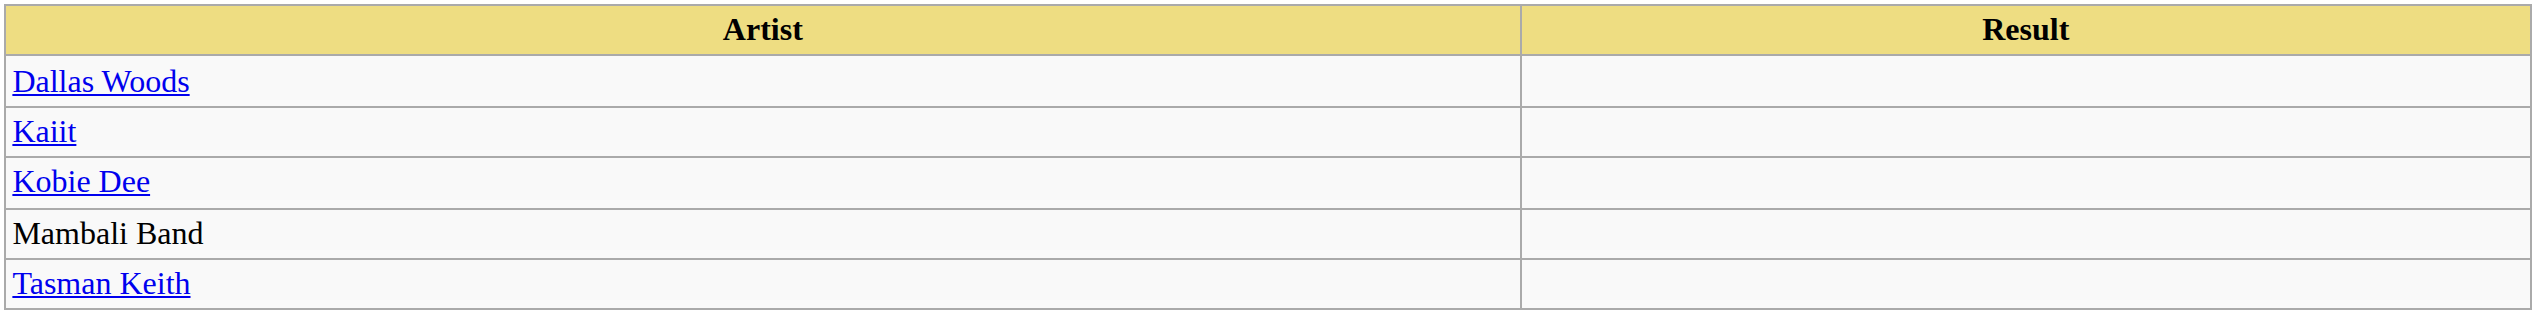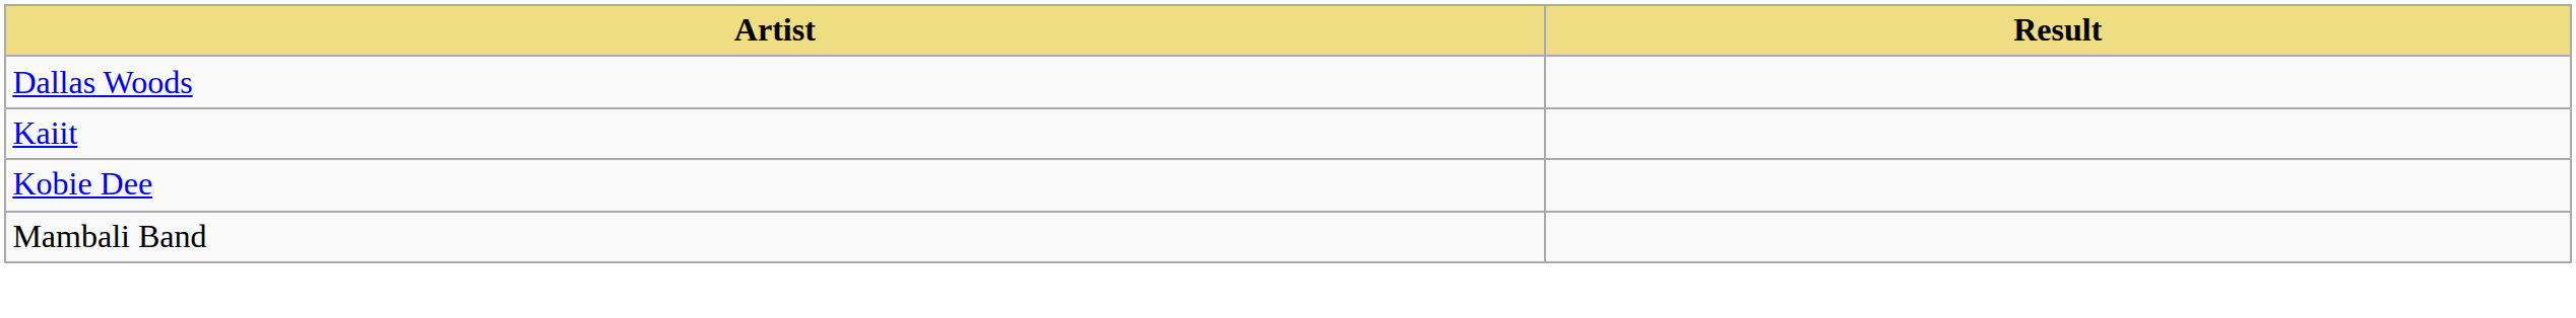- row: Tasman Keith
